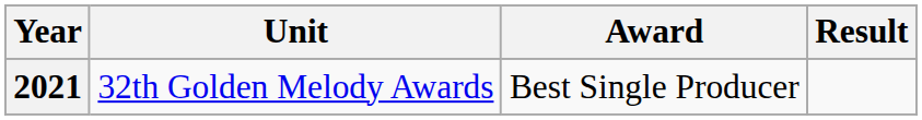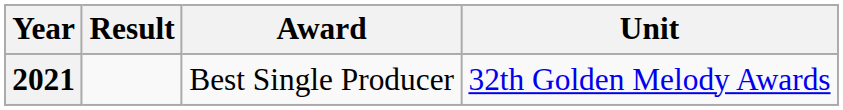columns swapped: Unit <-> Result
